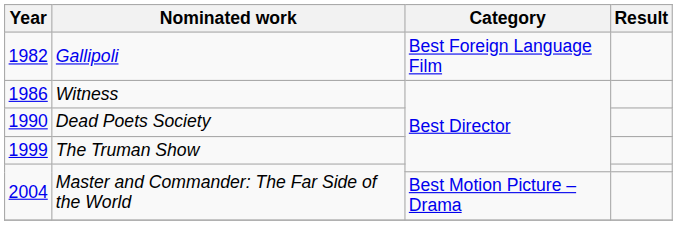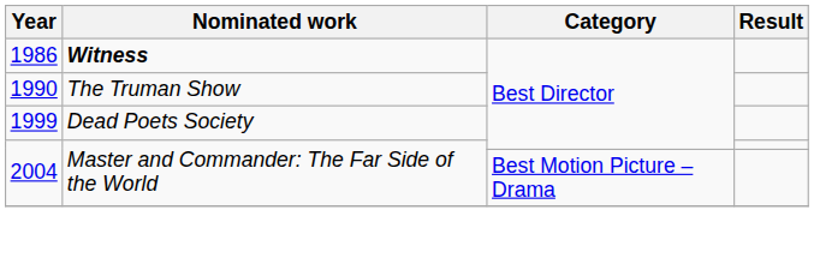- row: 1982 | Gallipoli | Best Foreign Language Film
1986 | Nominated work: normal -> bold
1990 | Nominated work: Dead Poets Society -> The Truman Show
1999 | Nominated work: The Truman Show -> Dead Poets Society
